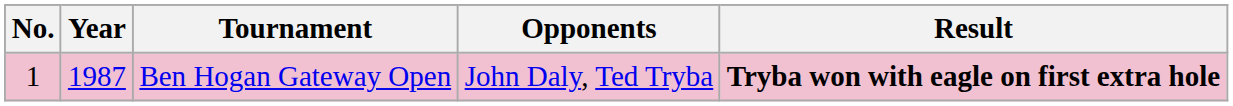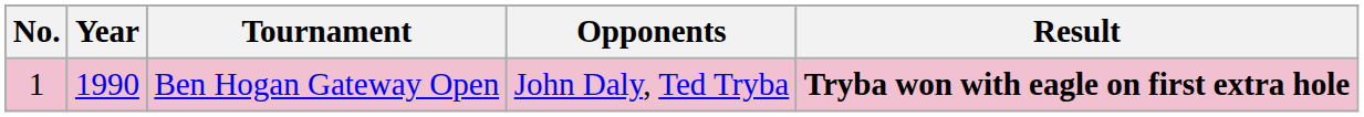Ben Hogan Gateway Open | Year: 1987 -> 1990
